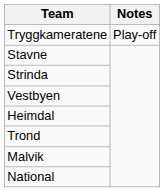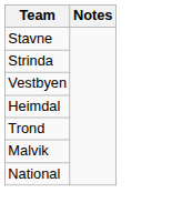- row: Tryggkameratene | Play-off
